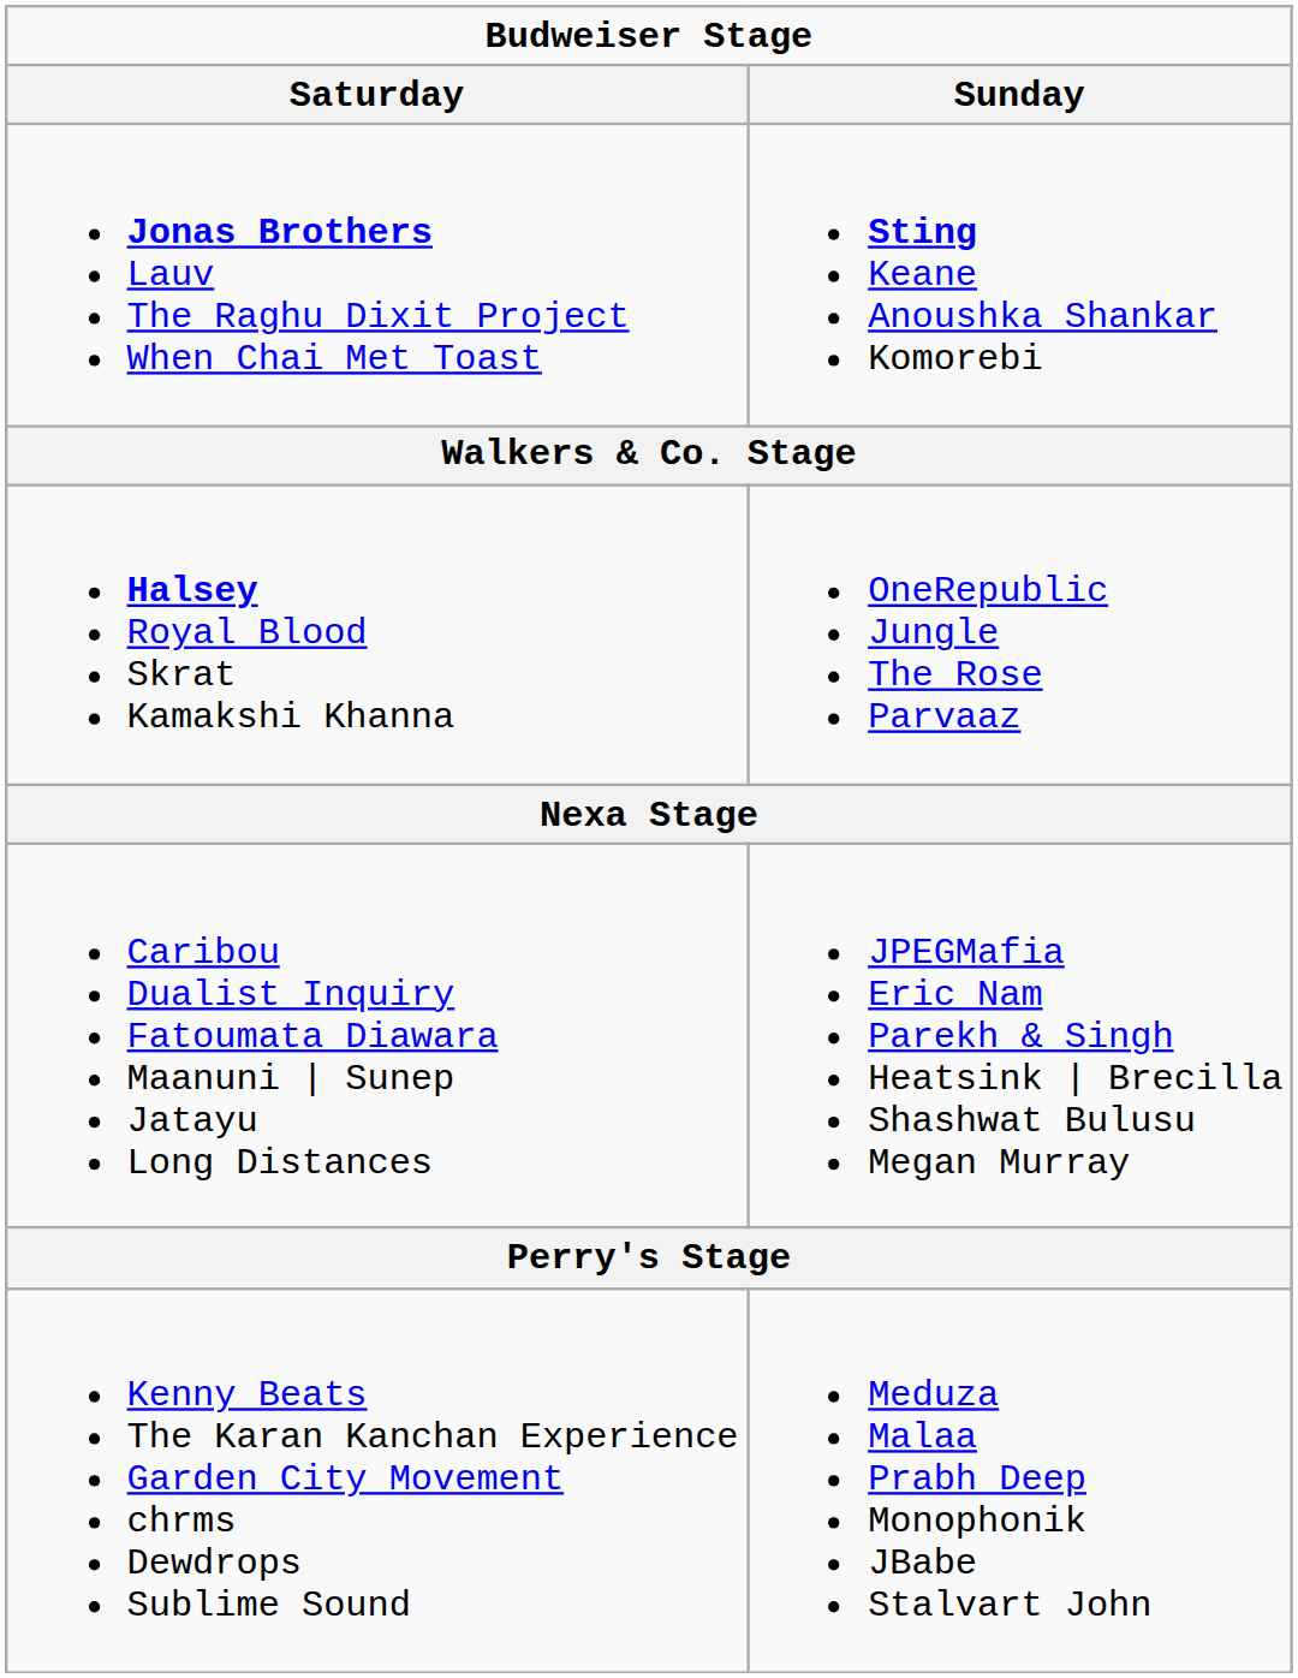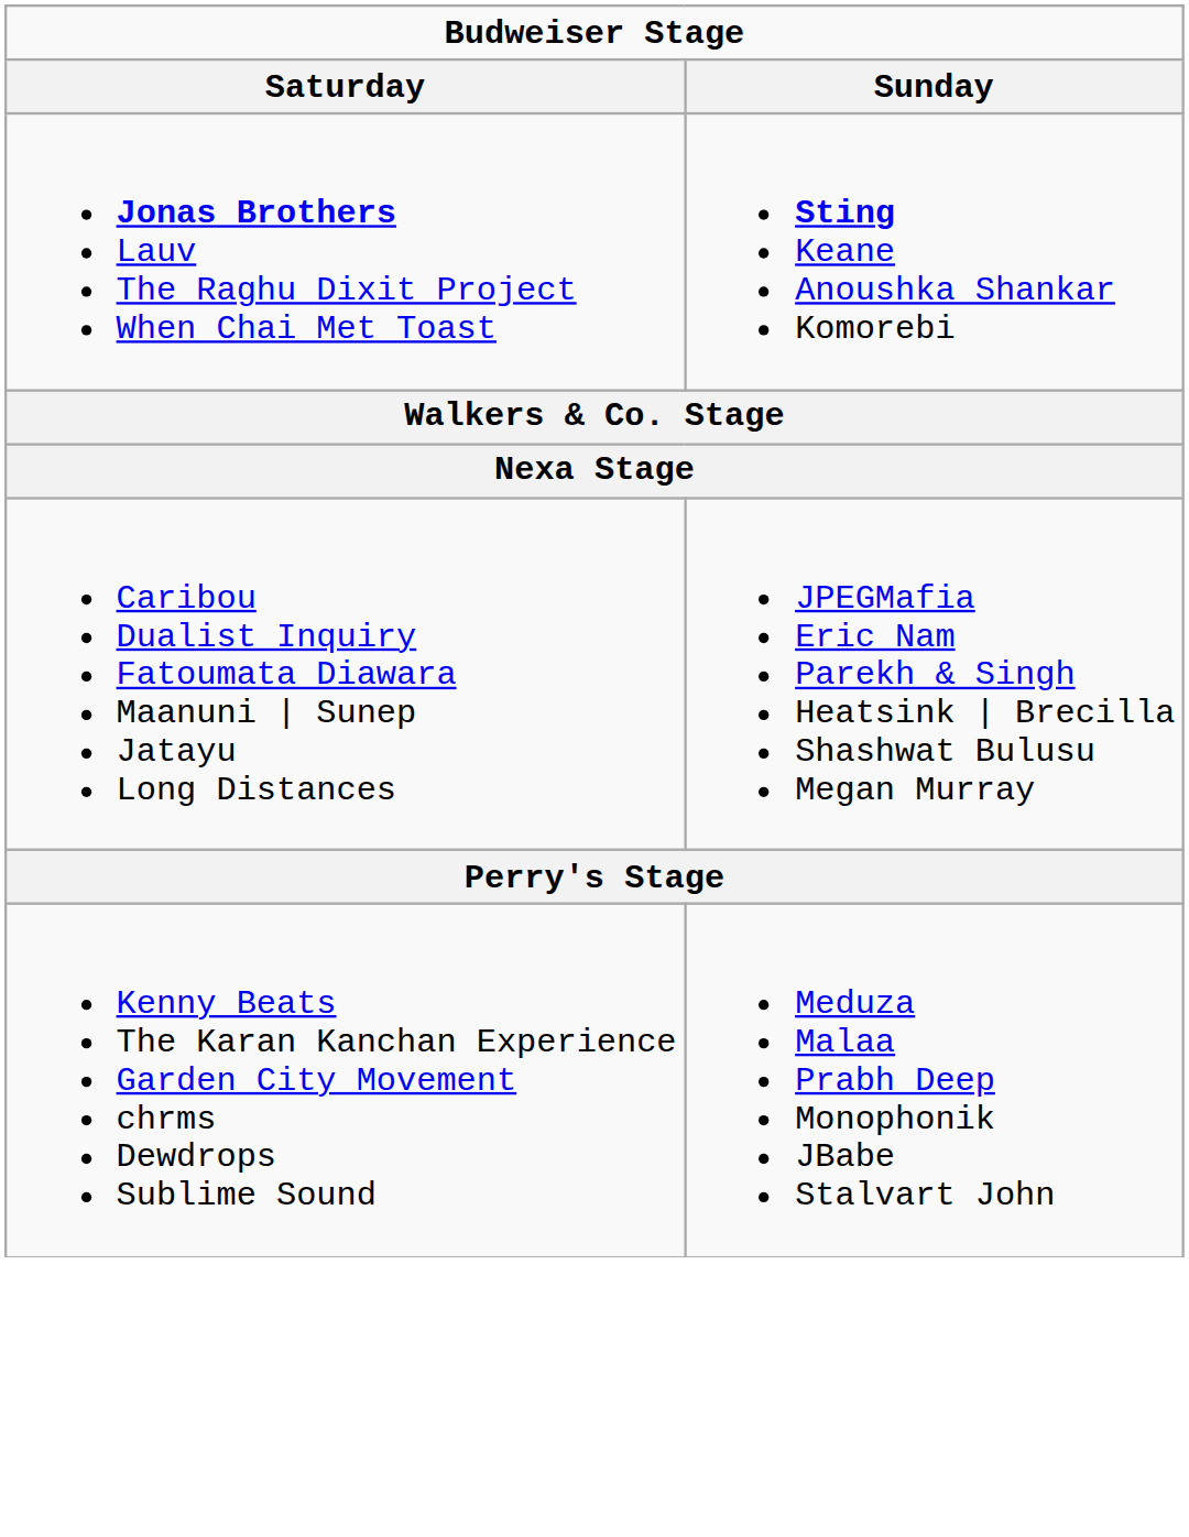- row: Halsey Royal Blood Skrat Kamakshi Khanna | OneRepublic Jungle The Rose Parvaaz
